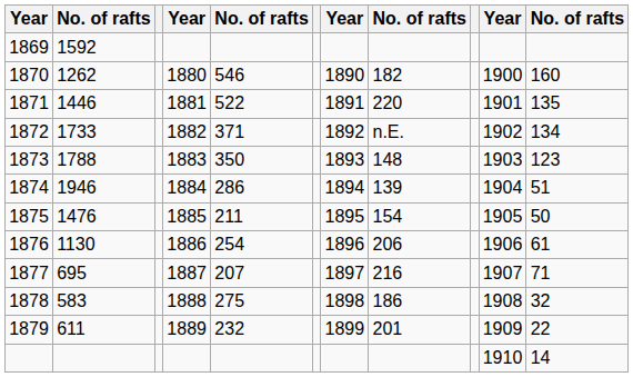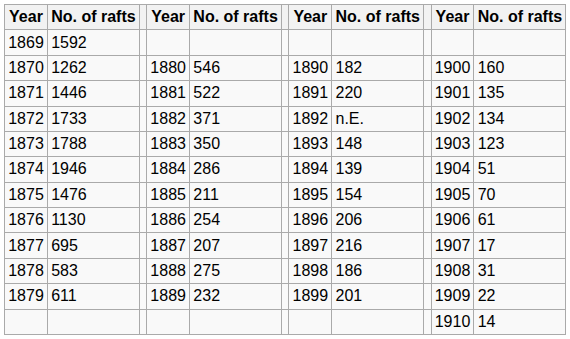1875 | column 11: 50 -> 70
1877 | column 11: 71 -> 17
1878 | column 11: 32 -> 31
